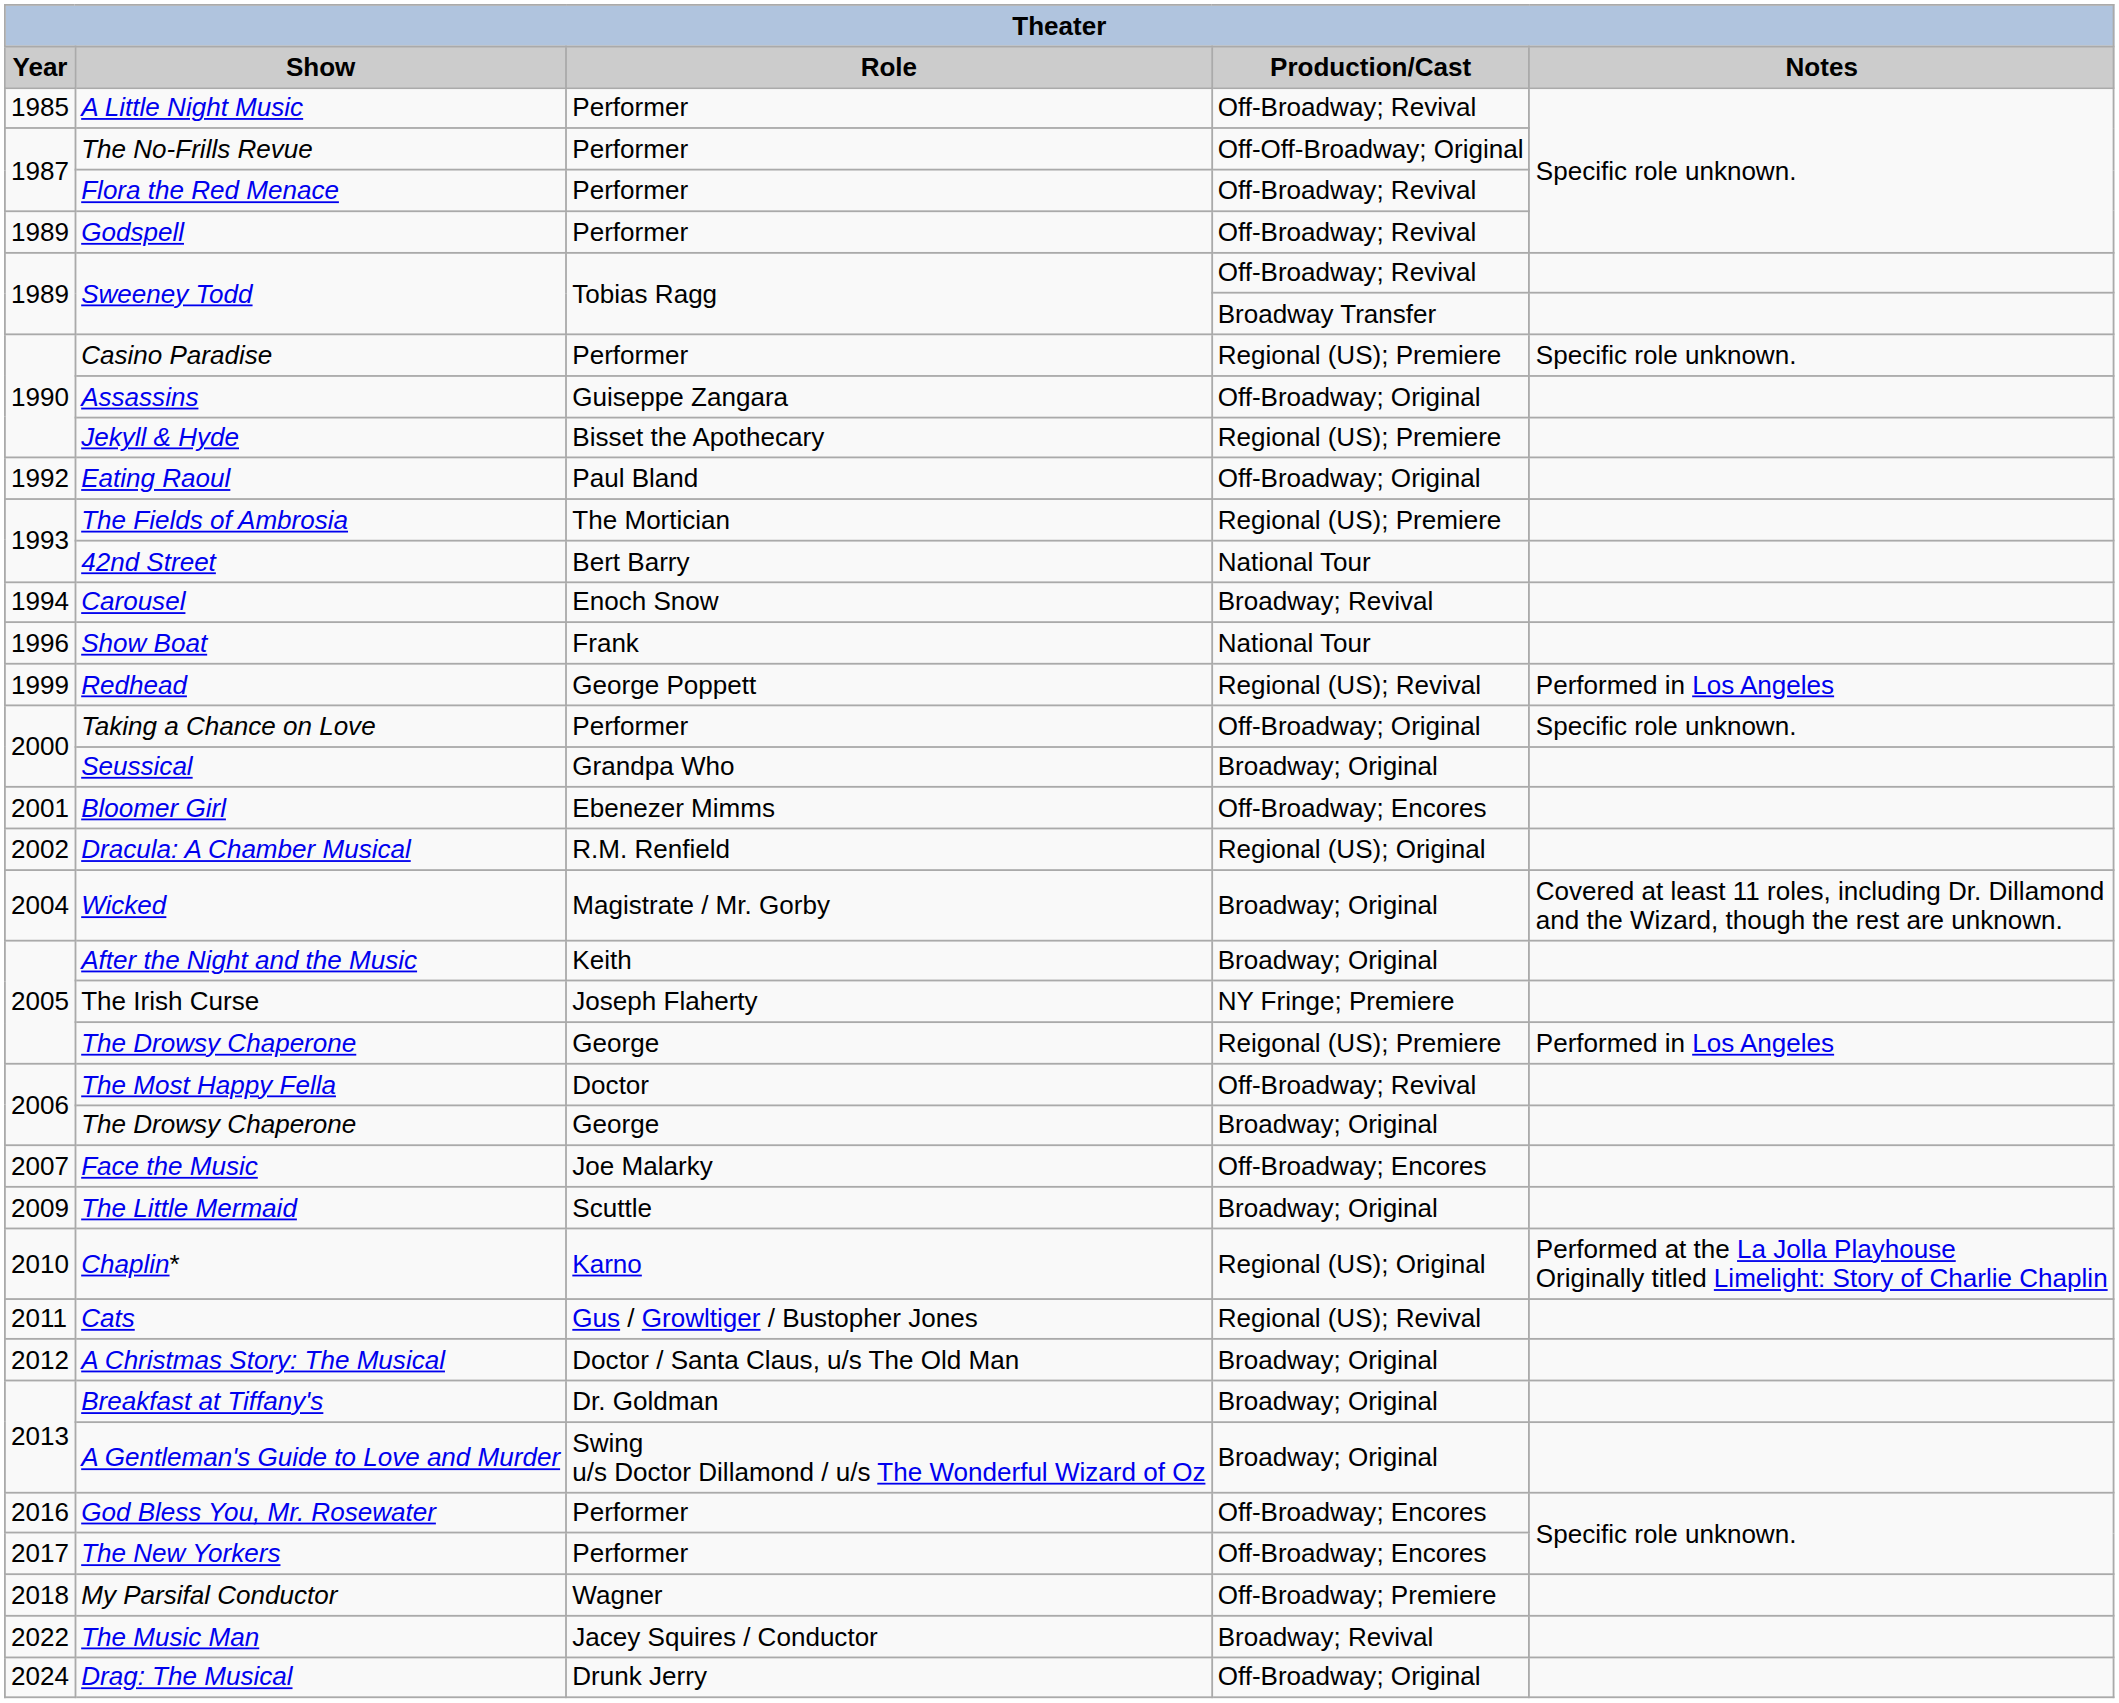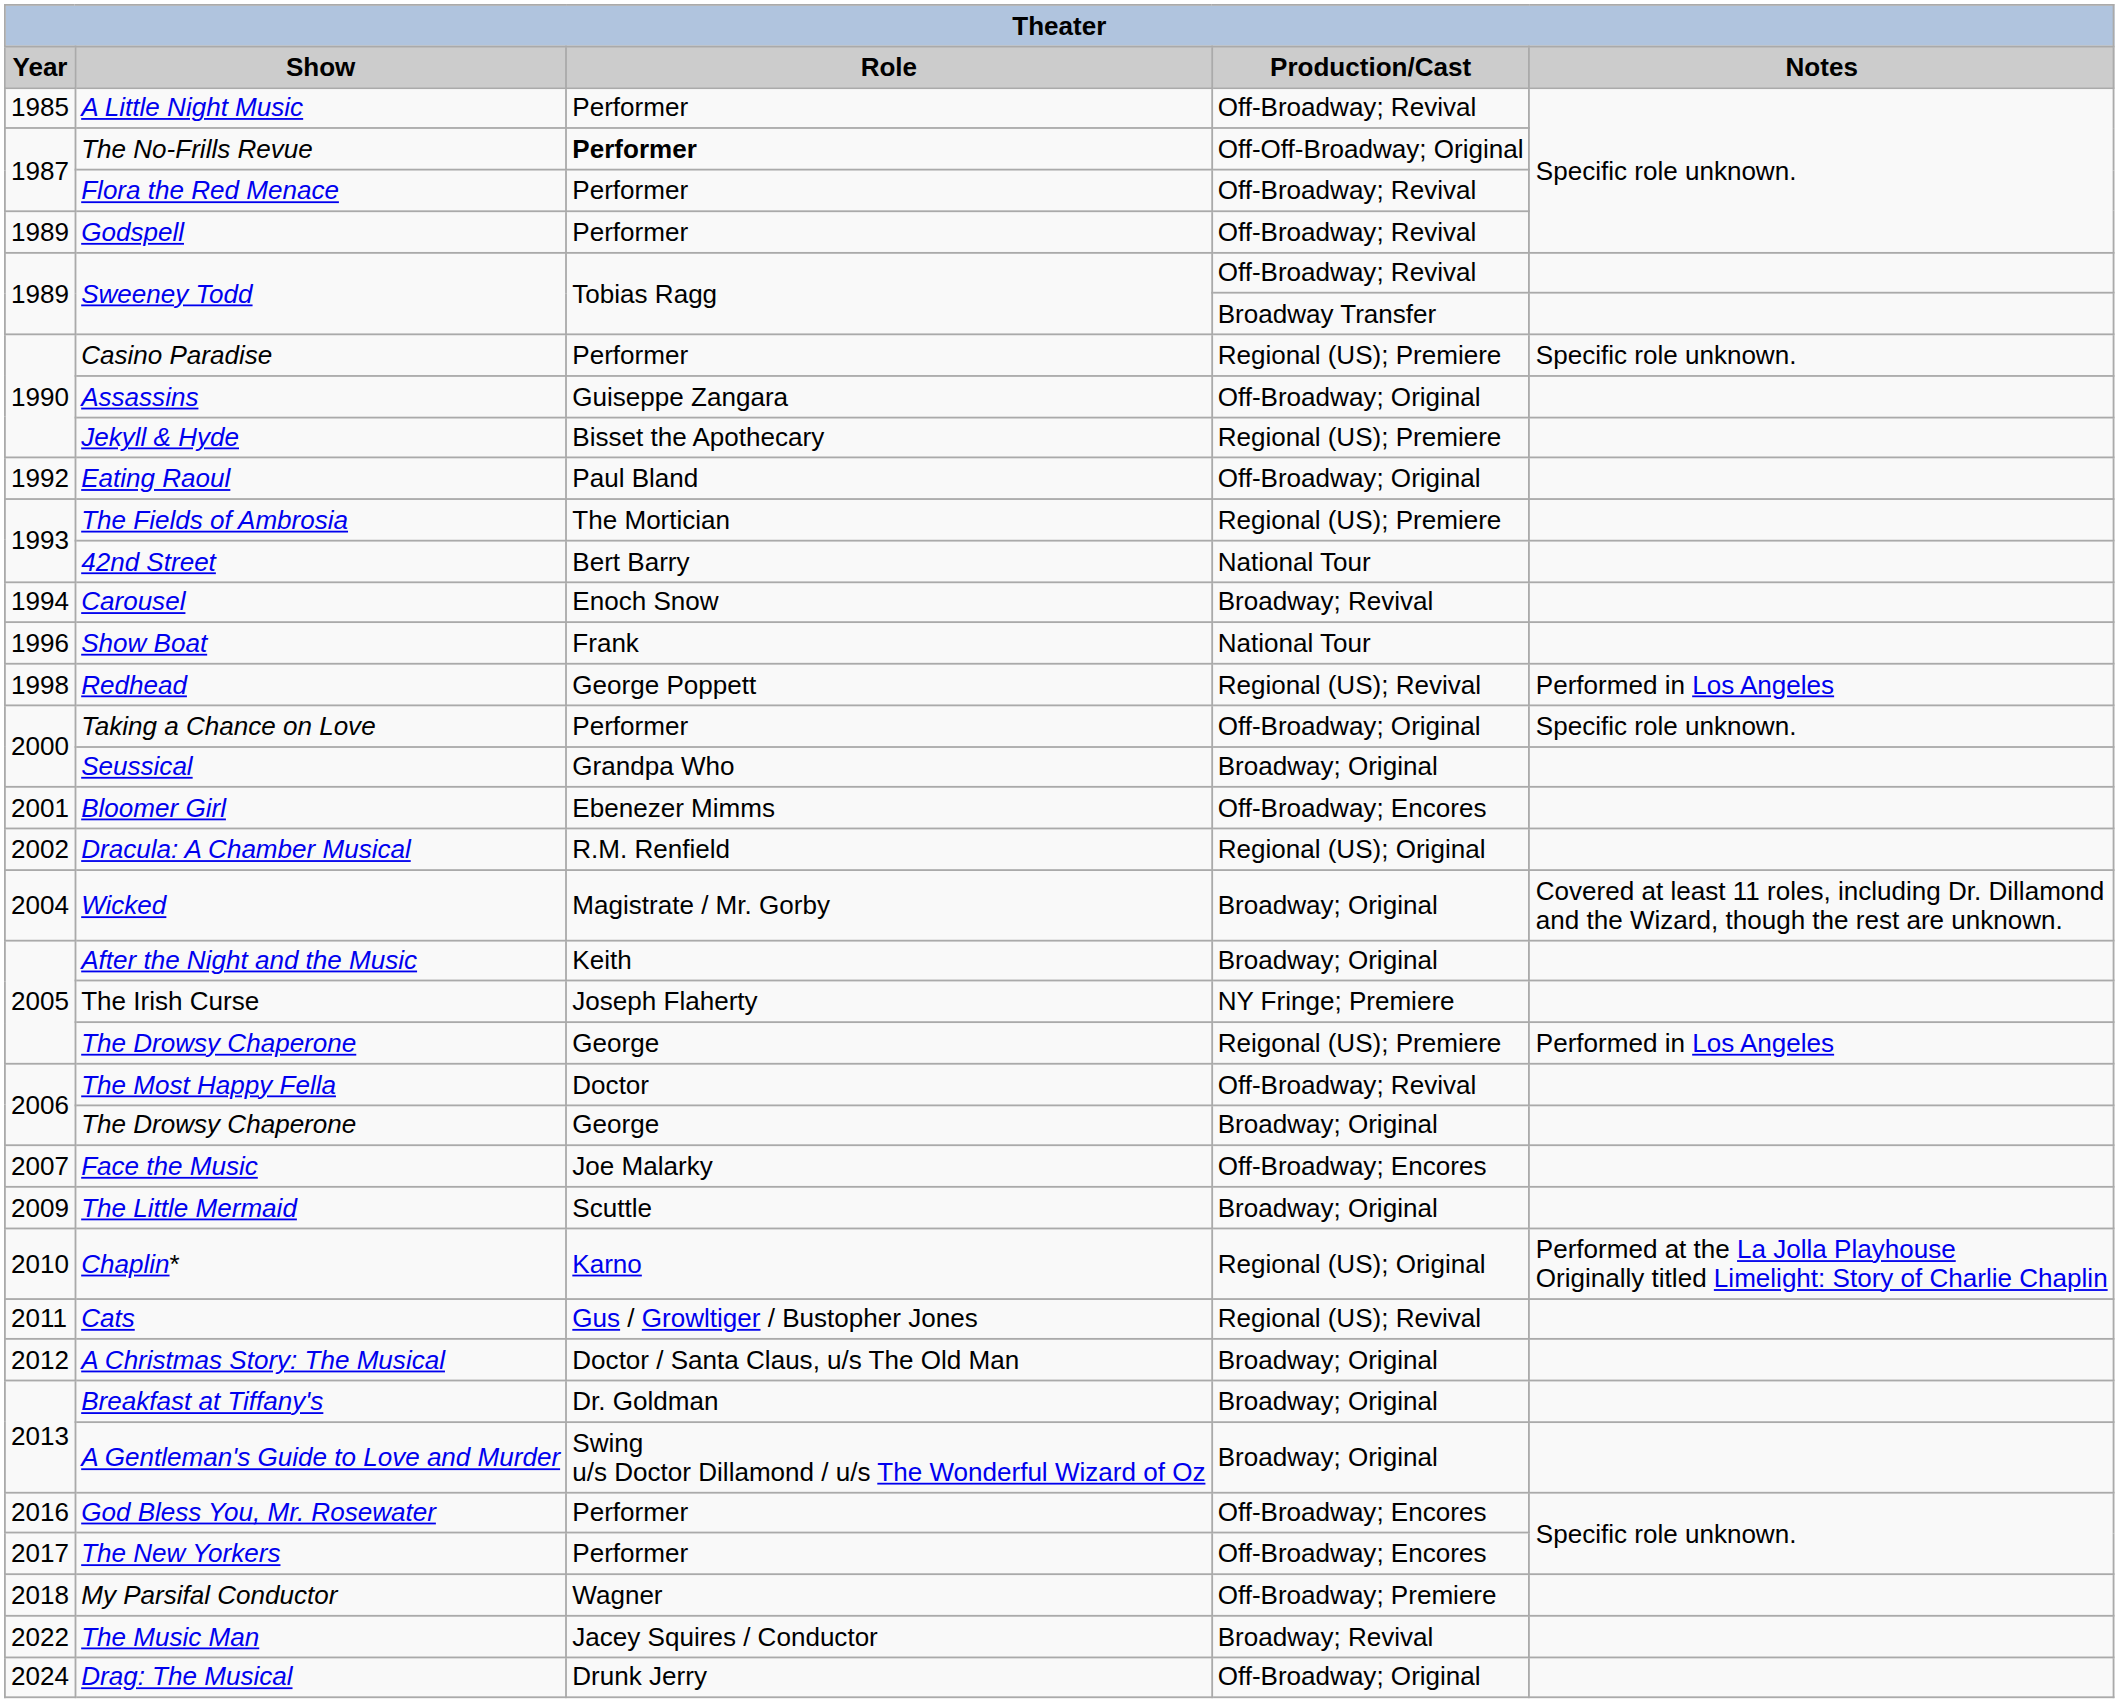The No-Frills Revue | Role: normal -> bold
Redhead | Year: 1999 -> 1998
